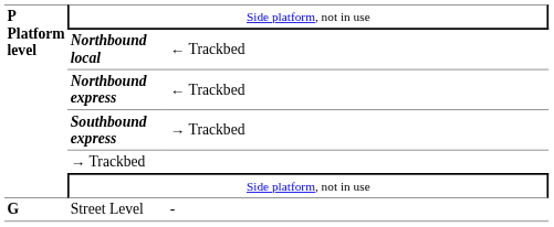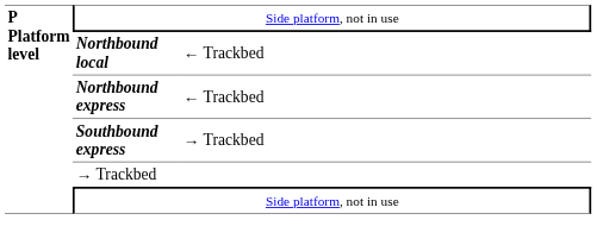- row: G | Street Level | -
